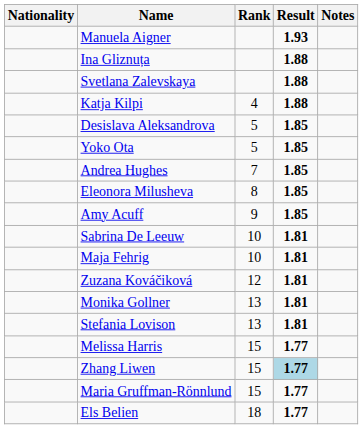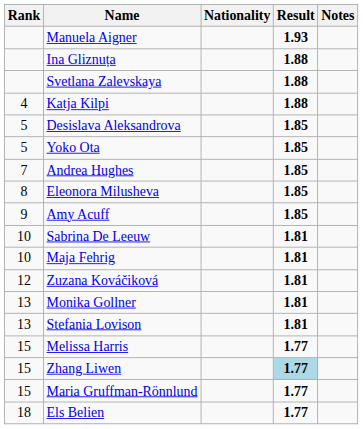columns swapped: Rank <-> Nationality
